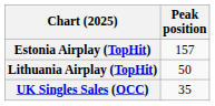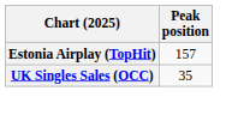- row: Lithuania Airplay (TopHit) | 50
